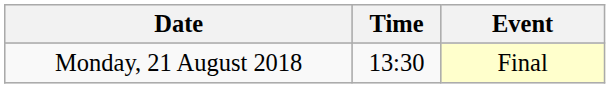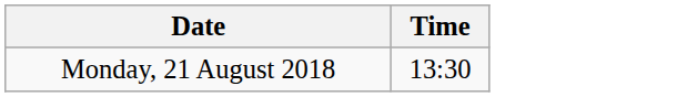- column: Event | Final
